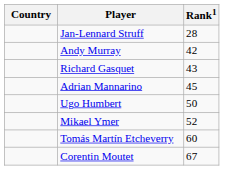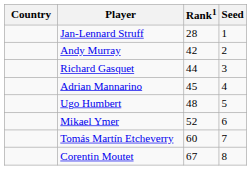+ column: Seed | 1 | 2 | 3 | 4 | 5 | 6 | 7 | 8
Richard Gasquet | Rank1: 43 -> 44
Ugo Humbert | Rank1: 50 -> 48
